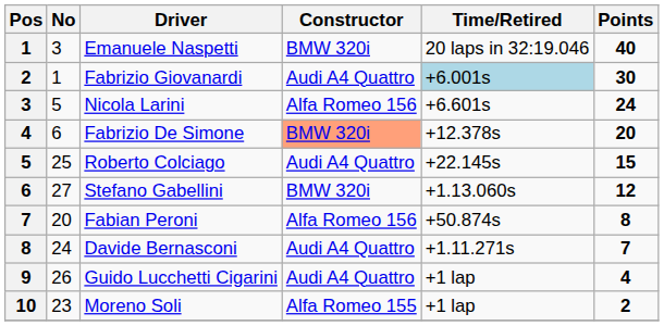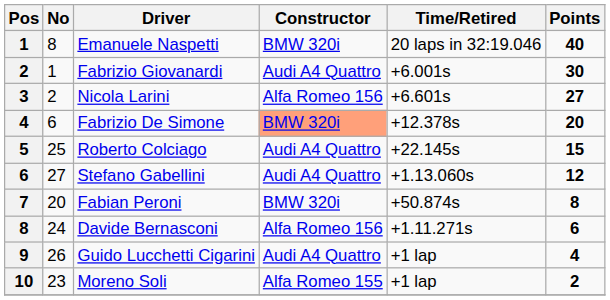Emanuele Naspetti | No: 3 -> 8
Fabrizio Giovanardi | Time/Retired: lightblue background -> no background
Nicola Larini | No: 5 -> 2
Nicola Larini | Points: 24 -> 27
Stefano Gabellini | Constructor: BMW 320i -> Audi A4 Quattro
Fabian Peroni | Constructor: Alfa Romeo 156 -> BMW 320i
Davide Bernasconi | Constructor: Audi A4 Quattro -> Alfa Romeo 156
Davide Bernasconi | Points: 7 -> 6
